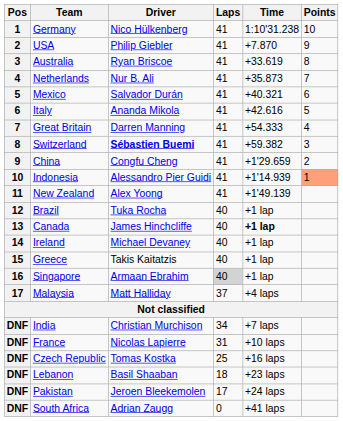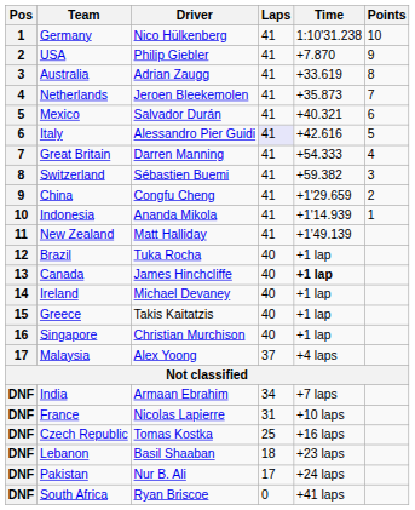Australia | Driver: Ryan Briscoe -> Adrian Zaugg
Netherlands | Driver: Nur B. Ali -> Jeroen Bleekemolen
Italy | Driver: Ananda Mikola -> Alessandro Pier Guidi
Italy | Laps: no background -> lavender background
Switzerland | Driver: bold -> normal
Indonesia | Driver: Alessandro Pier Guidi -> Ananda Mikola
Indonesia | Points: lightsalmon background -> no background
New Zealand | Driver: Alex Yoong -> Matt Halliday
Singapore | Driver: Armaan Ebrahim -> Christian Murchison
Singapore | Laps: lightgrey background -> no background
Malaysia | Driver: Matt Halliday -> Alex Yoong
India | Driver: Christian Murchison -> Armaan Ebrahim
Pakistan | Driver: Jeroen Bleekemolen -> Nur B. Ali
South Africa | Driver: Adrian Zaugg -> Ryan Briscoe
